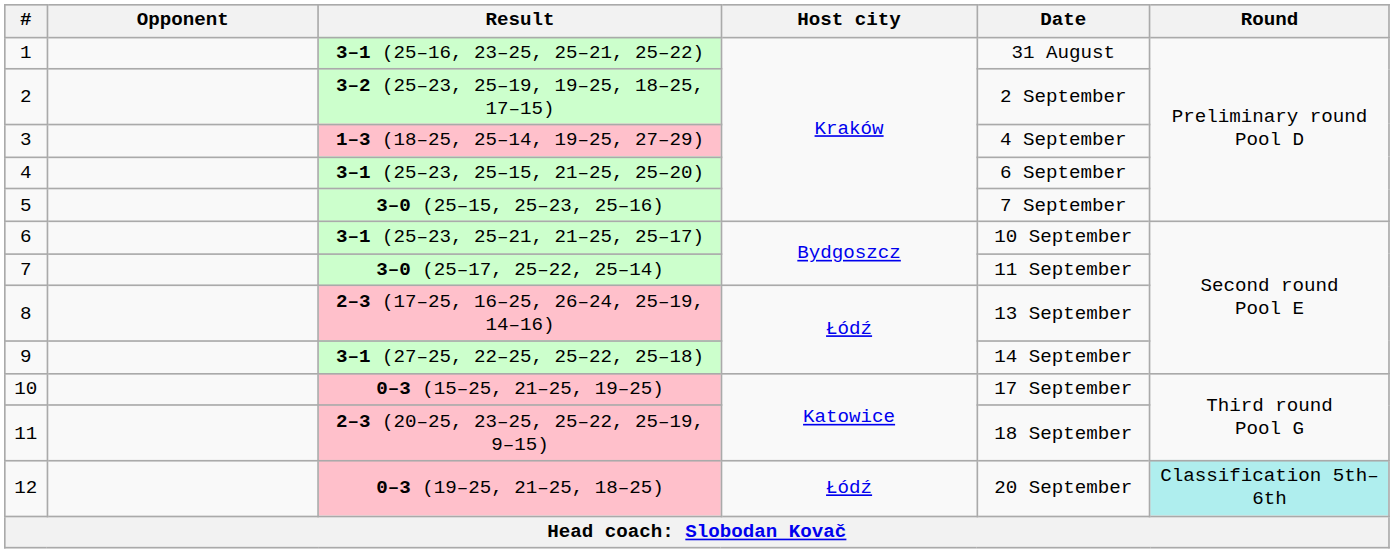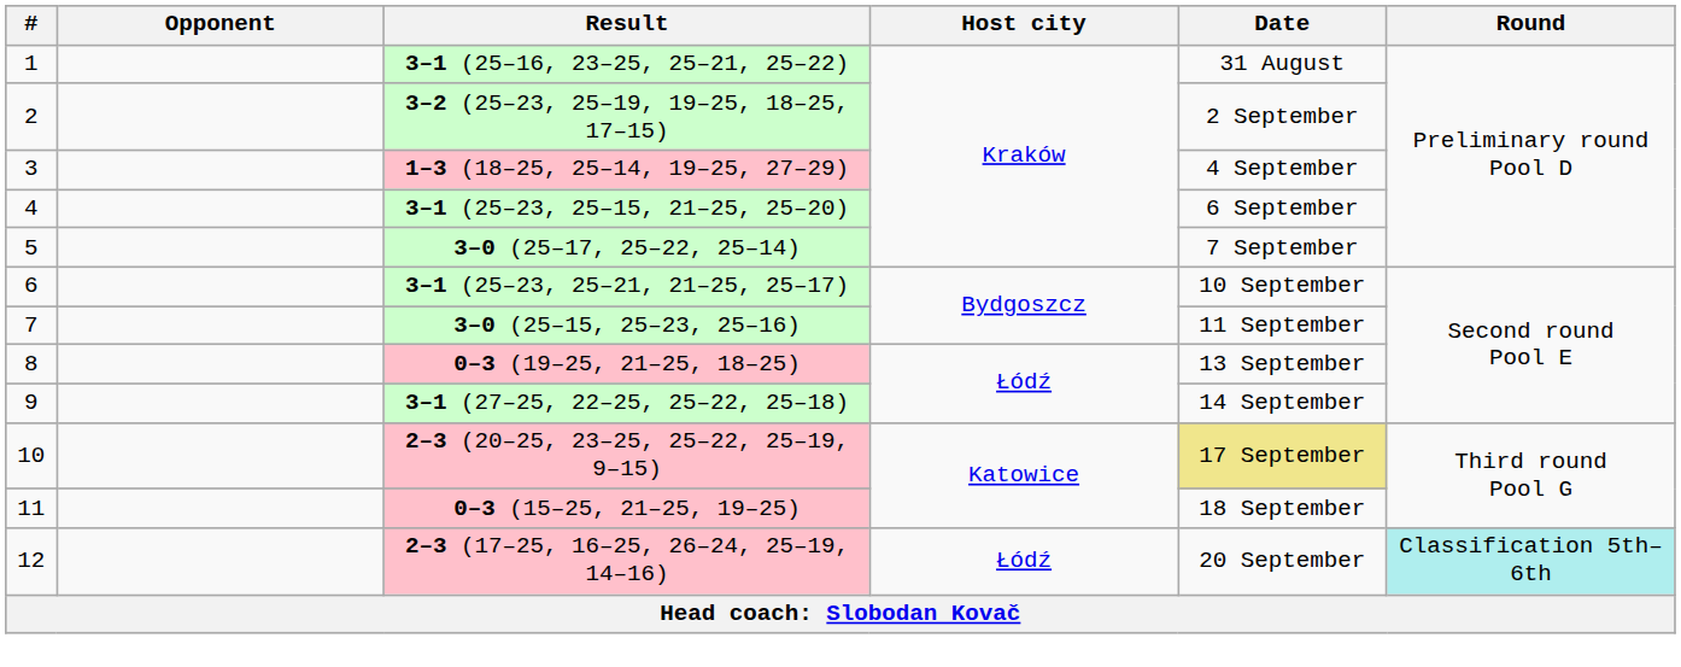5 | Result: 3–0 (25–15, 25–23, 25–16) -> 3–0 (25–17, 25–22, 25–14)
7 | Result: 3–0 (25–17, 25–22, 25–14) -> 3–0 (25–15, 25–23, 25–16)
8 | Result: 2–3 (17–25, 16–25, 26–24, 25–19, 14–16) -> 0–3 (19–25, 21–25, 18–25)
10 | Result: 0–3 (15–25, 21–25, 19–25) -> 2–3 (20–25, 23–25, 25–22, 25–19, 9–15)
10 | Date: no background -> khaki background
11 | Result: 2–3 (20–25, 23–25, 25–22, 25–19, 9–15) -> 0–3 (15–25, 21–25, 19–25)
12 | Result: 0–3 (19–25, 21–25, 18–25) -> 2–3 (17–25, 16–25, 26–24, 25–19, 14–16)
